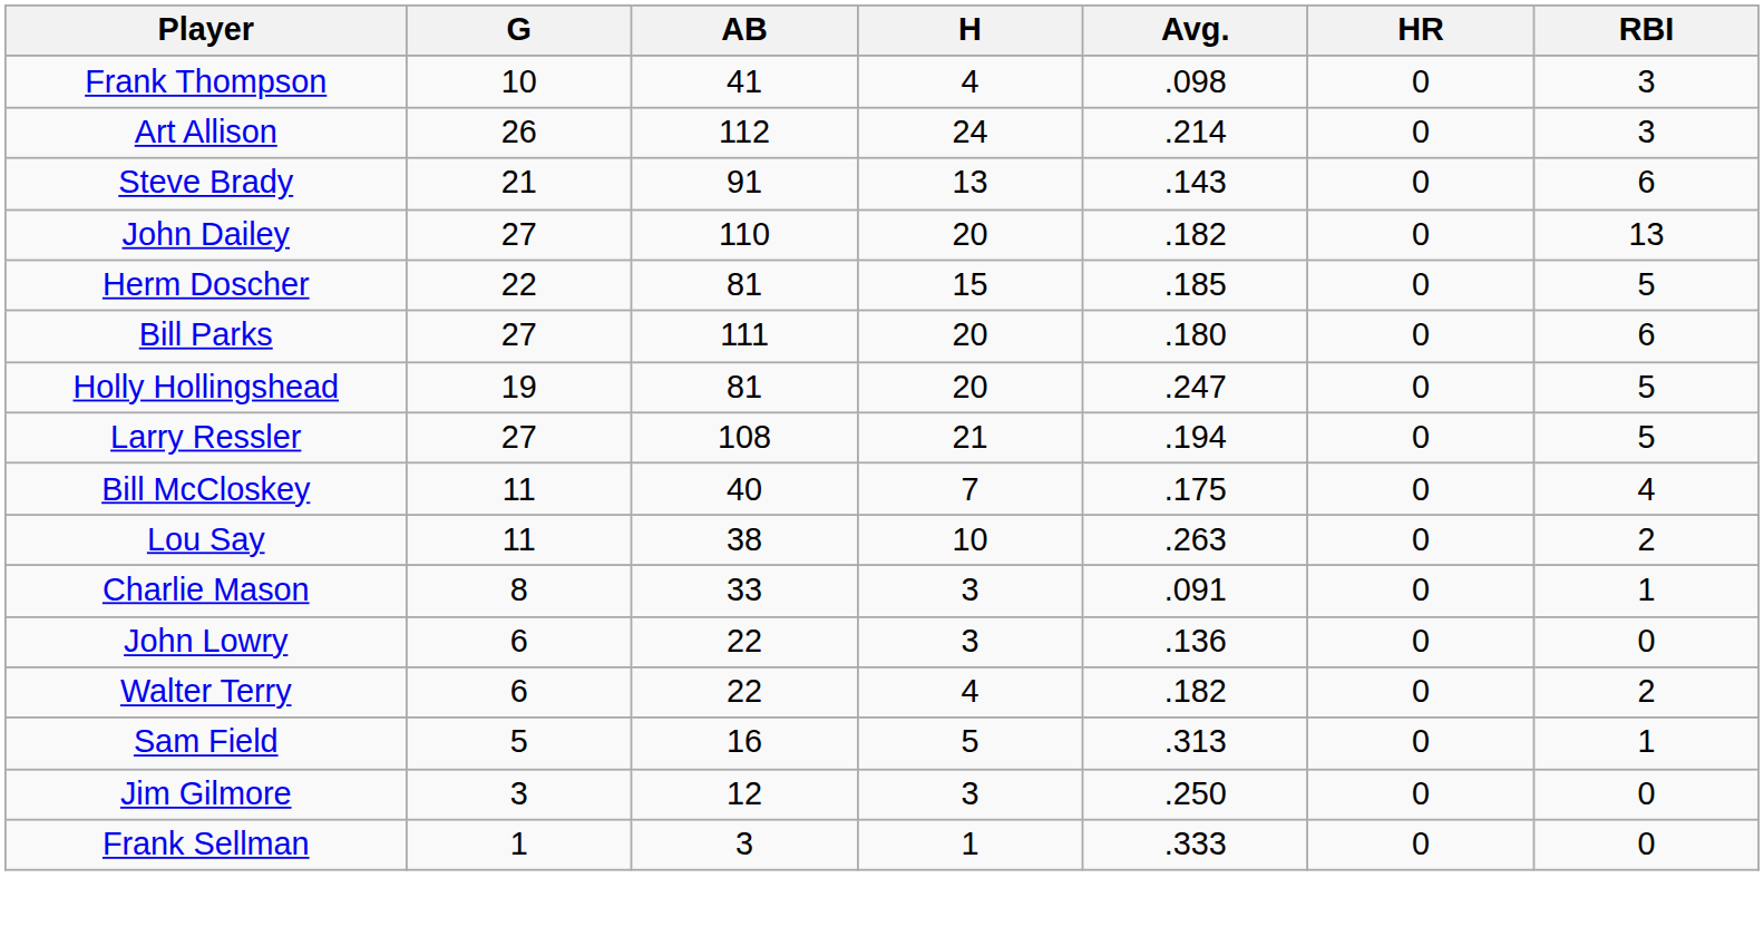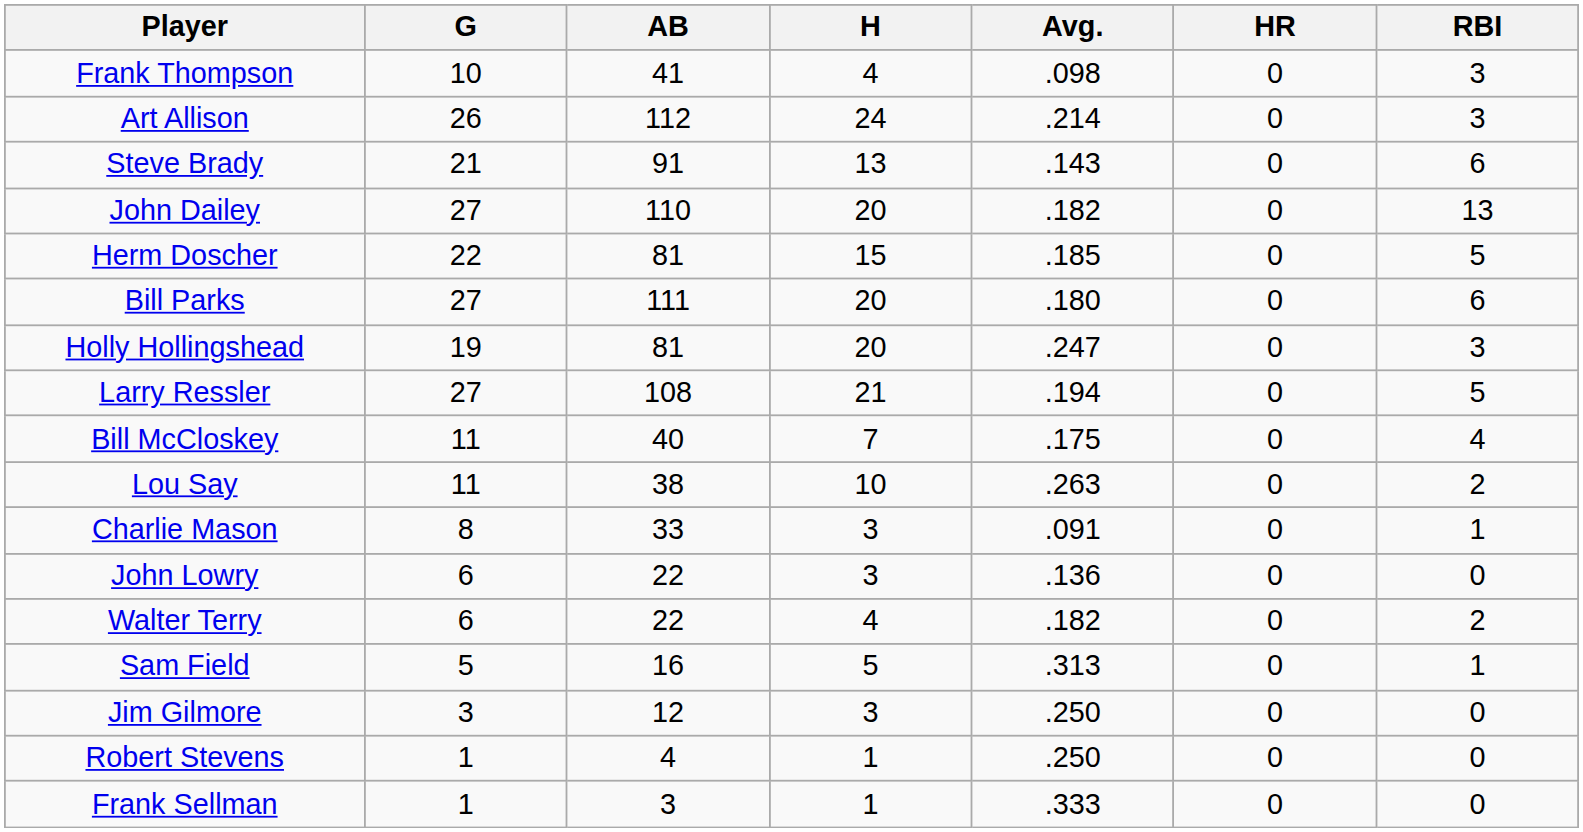Holly Hollingshead | RBI: 5 -> 3
+ row: Robert Stevens | 1 | 4 | 1 | .250 | 0 | 0
